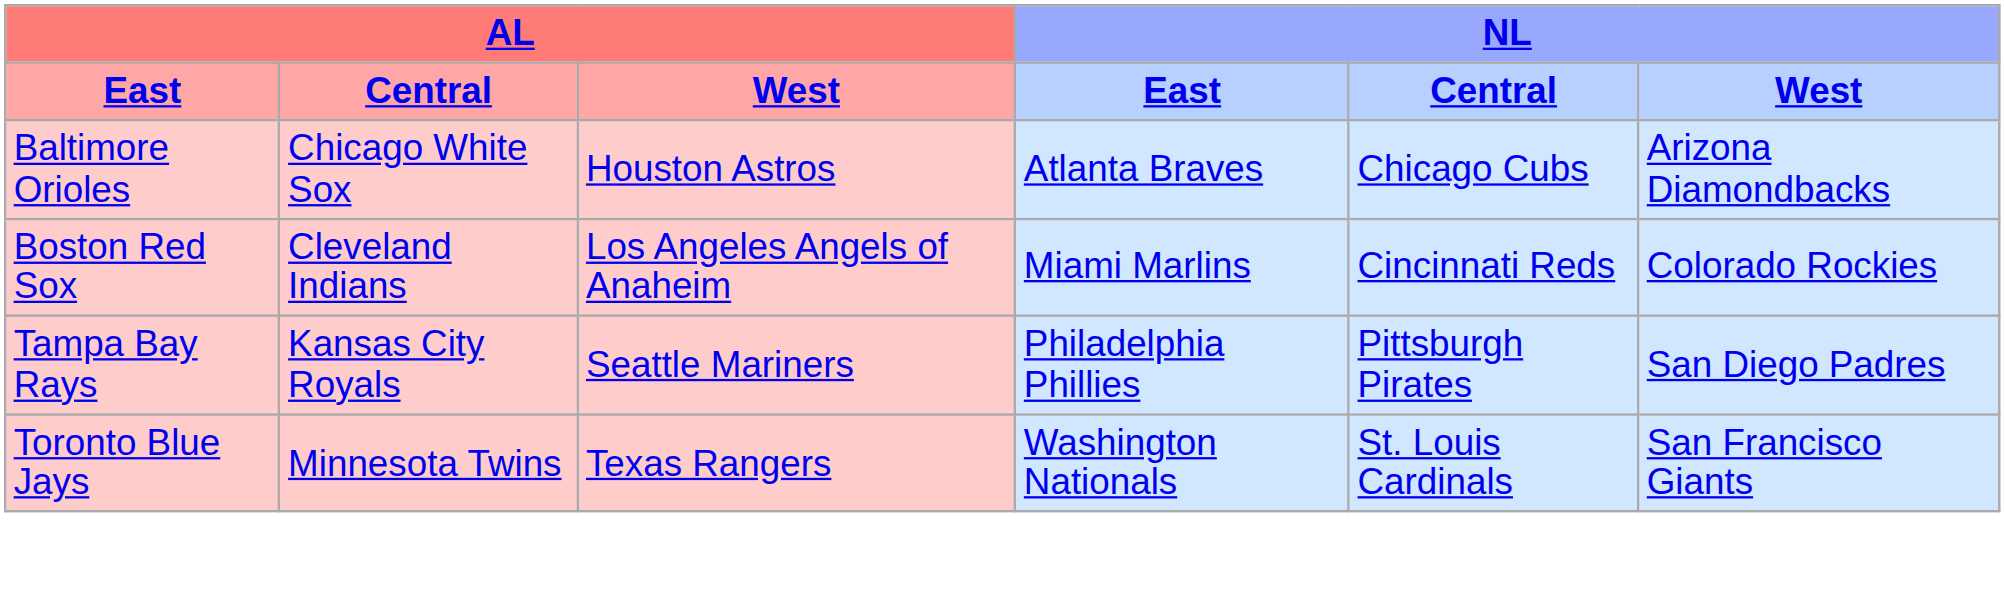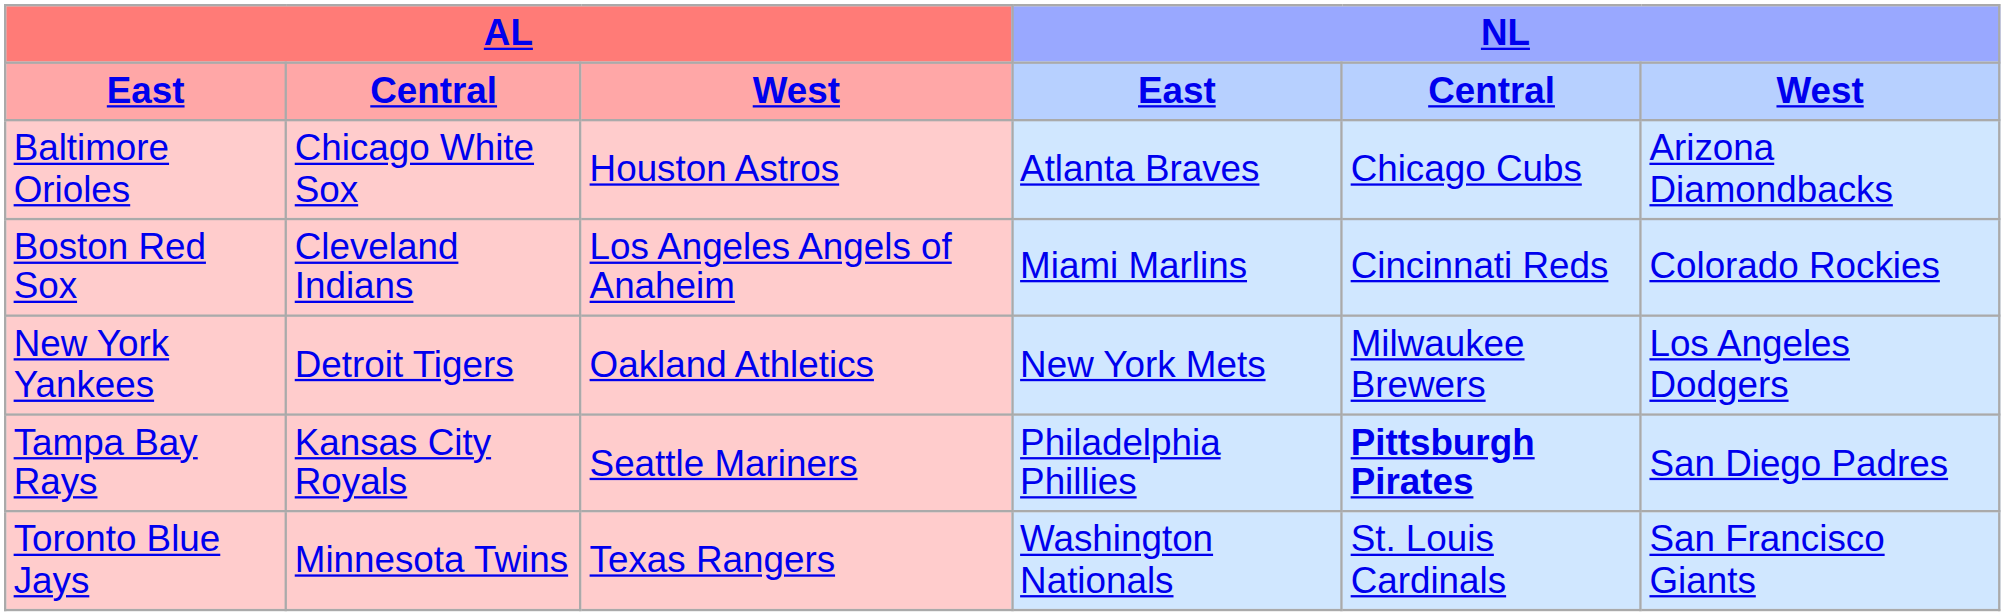+ row: New York Yankees | Detroit Tigers | Oakland Athletics | New York Mets | Milwaukee Brewers | Los Angeles Dodgers
Tampa Bay Rays | NL / Central: normal -> bold
